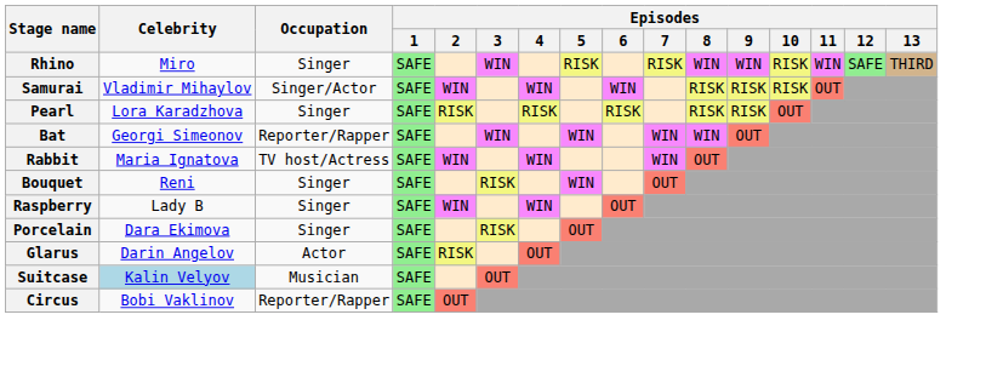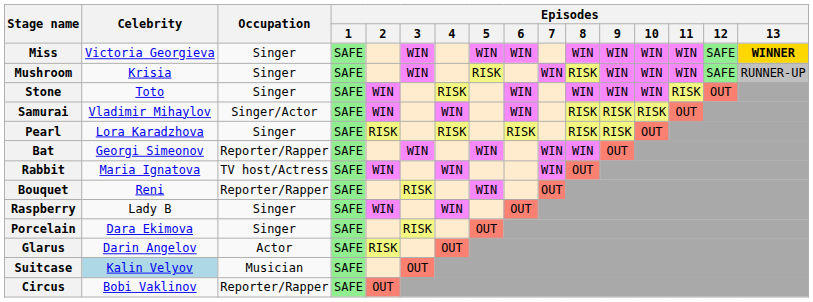+ row: Miss | Victoria Georgieva | Singer | SAFE | WIN | WIN | WIN | WIN | WIN | WIN | WIN | SAFE | WINNER
+ row: Mushroom | Krisia | Singer | SAFE | WIN | RISK | WIN | RISK | WIN | WIN | WIN | SAFE | RUNNER-UP
- row: Rhino | Miro | Singer | SAFE | WIN | RISK | RISK | WIN | WIN | RISK | WIN | SAFE | THIRD
+ row: Stone | Toto | Singer | SAFE | WIN | RISK | WIN | WIN | WIN | WIN | RISK | OUT
Bouquet | Occupation: Singer -> Reporter/Rapper
